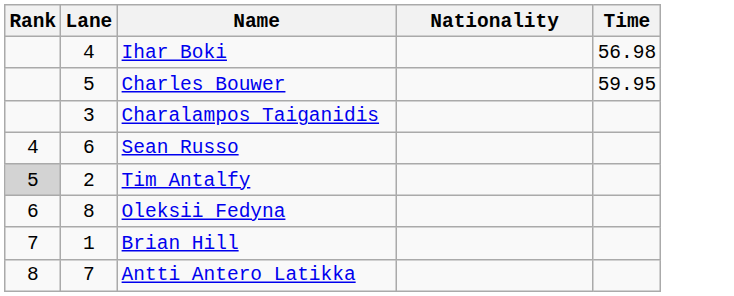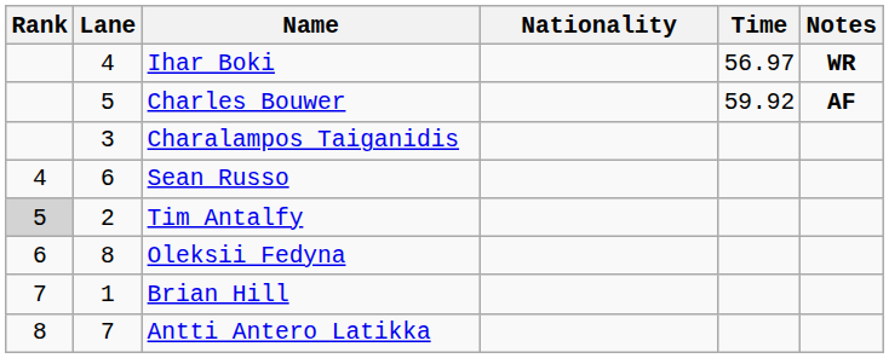+ column: Notes | WR | AF
Ihar Boki | Time: 56.98 -> 56.97
Charles Bouwer | Time: 59.95 -> 59.92
